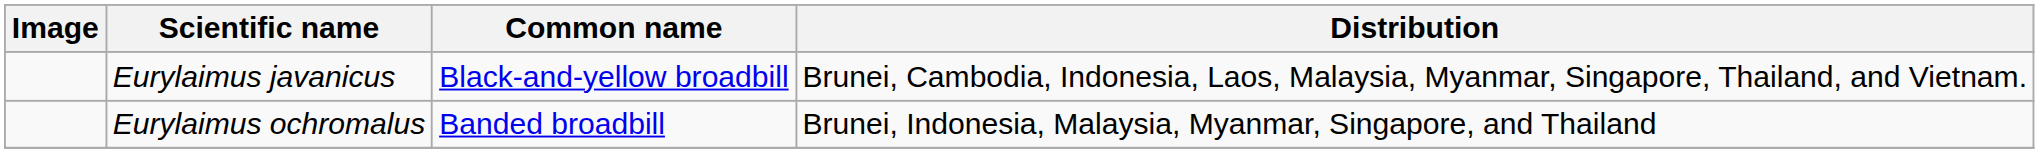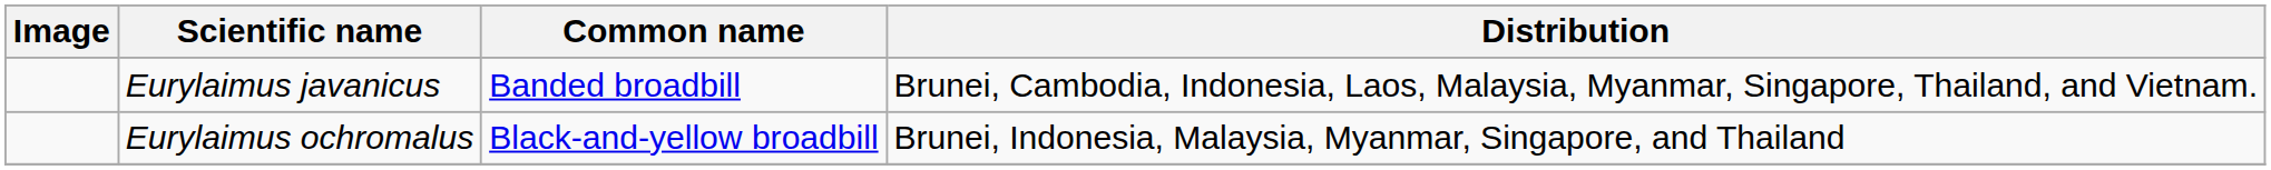Eurylaimus javanicus | Common name: Black-and-yellow broadbill -> Banded broadbill
Eurylaimus ochromalus | Common name: Banded broadbill -> Black-and-yellow broadbill
